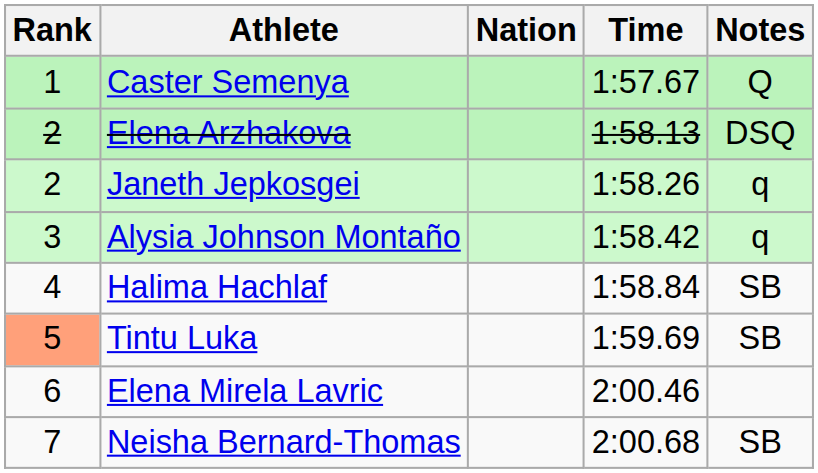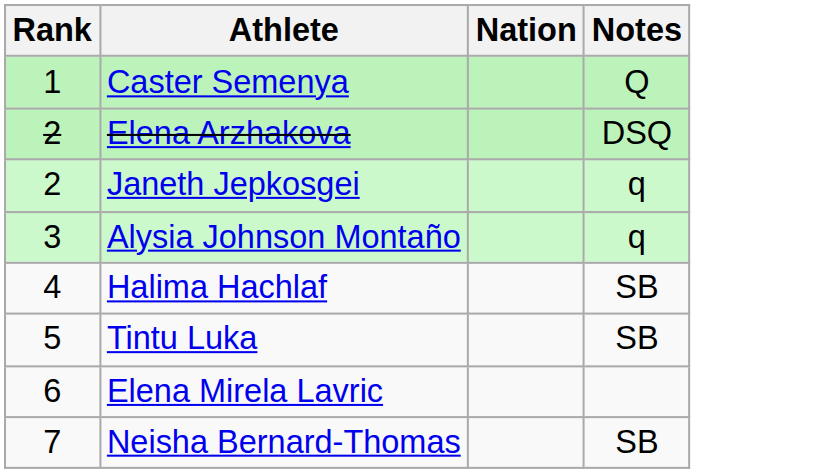- column: Time | 1:57.67 | 1:58.13 | 1:58.26 | 1:58.42 | 1:58.84 | 1:59.69 | 2:00.46 | 2:00.68
Tintu Luka | Rank: lightsalmon background -> no background
